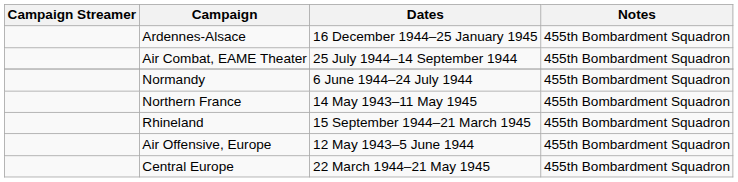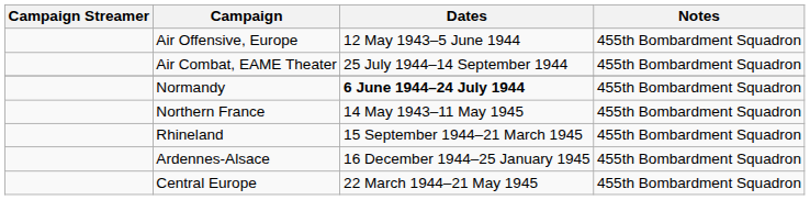rows swapped: Air Offensive, Europe <-> Ardennes-Alsace
Normandy | Dates: normal -> bold
